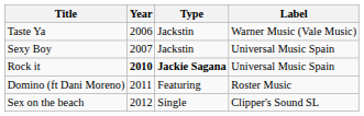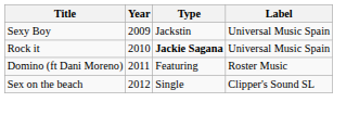- row: Taste Ya | 2006 | Jackstin | Warner Music (Vale Music)
Sexy Boy | Year: 2007 -> 2009
Rock it | Year: bold -> normal
